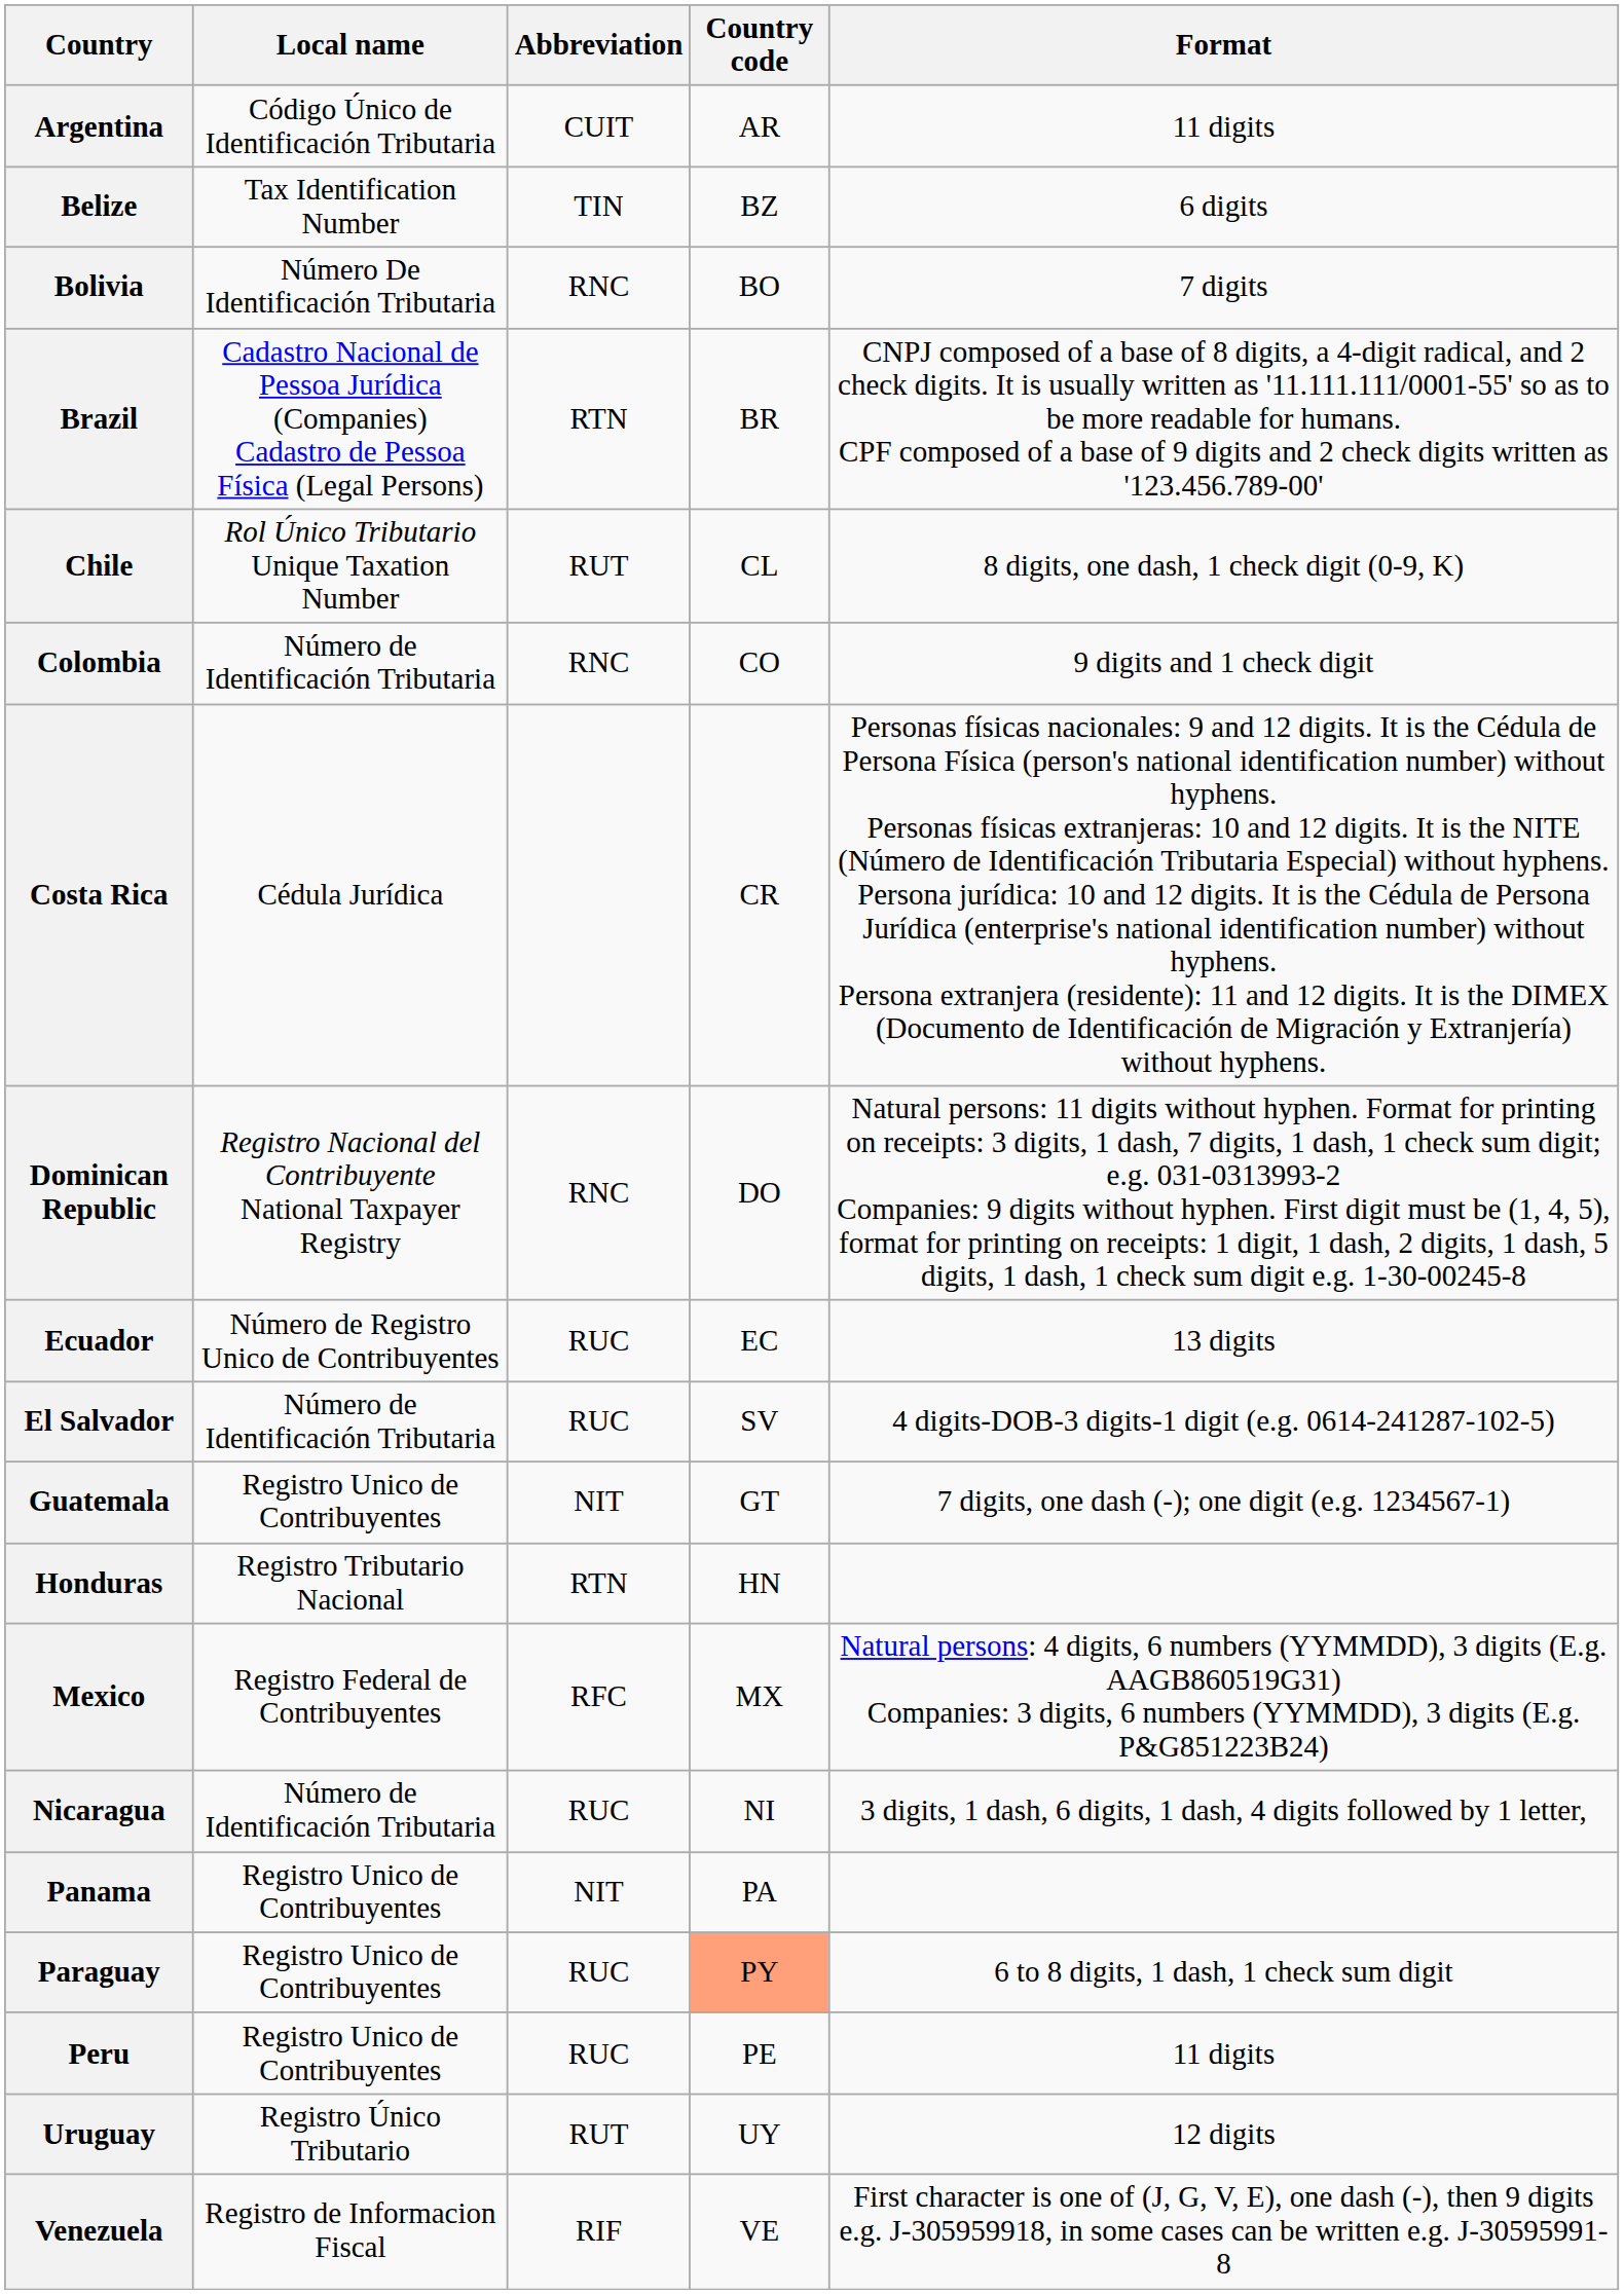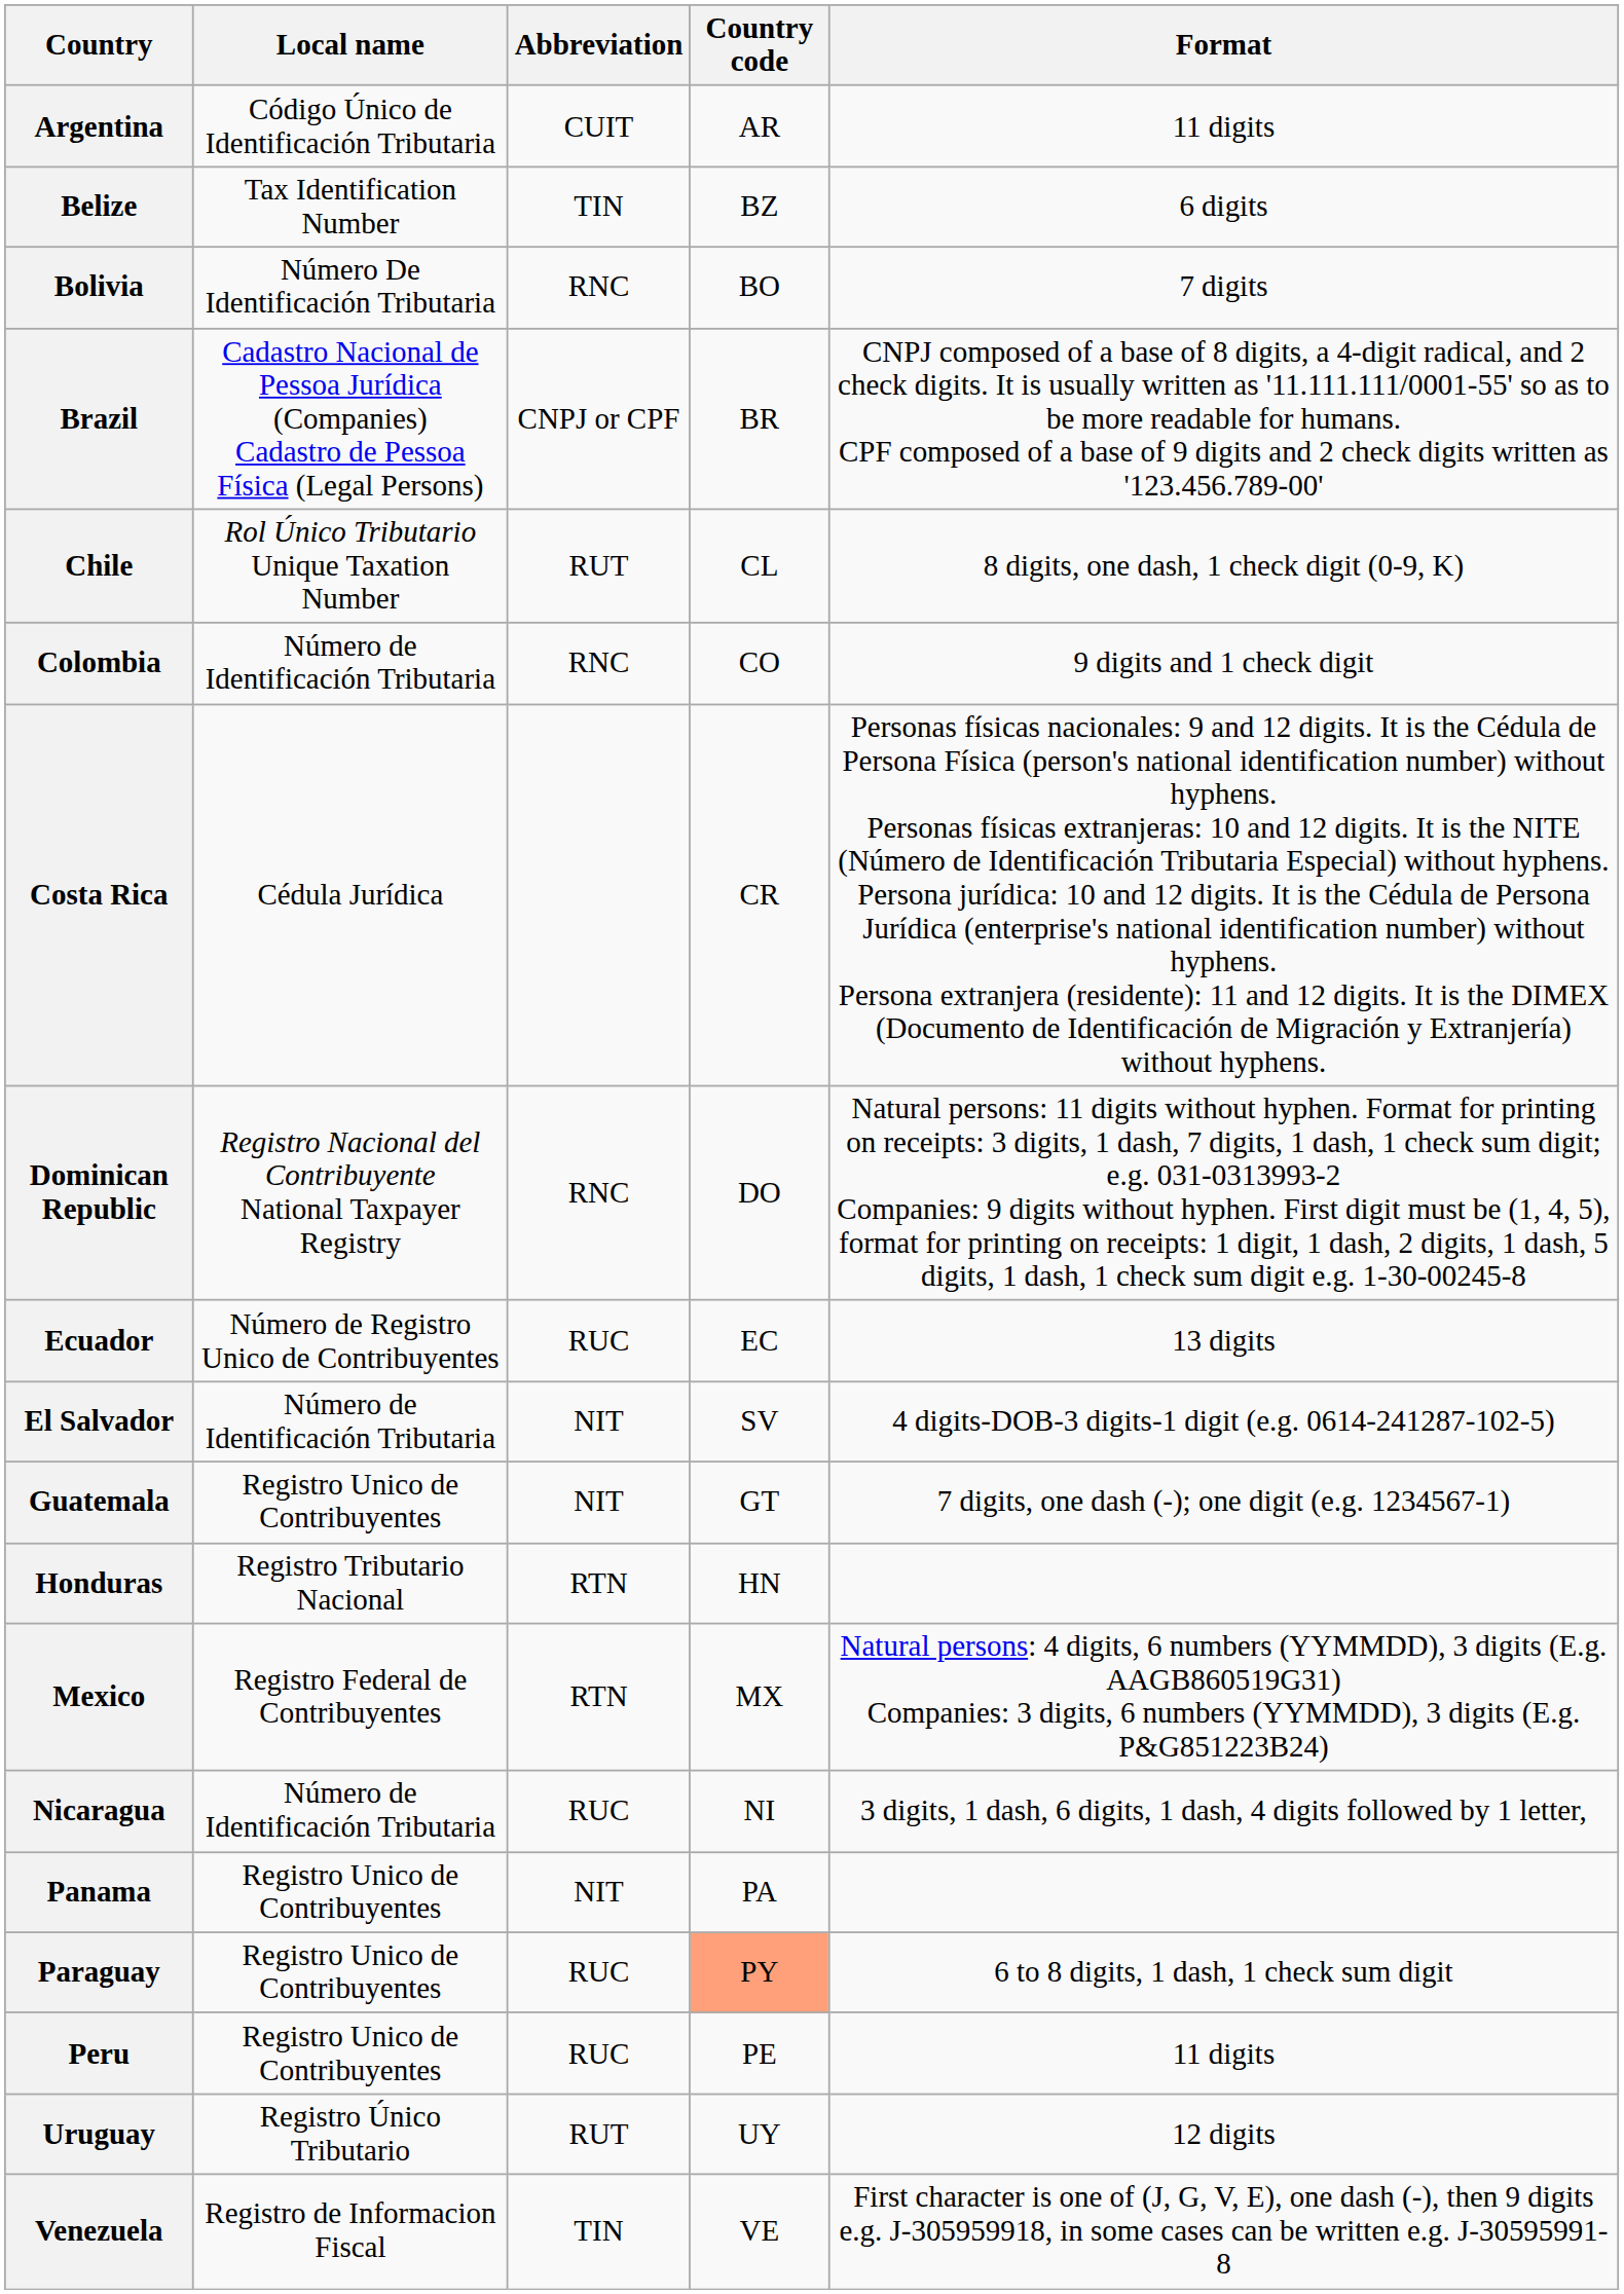Brazil | Abbreviation: RTN -> CNPJ or CPF
El Salvador | Abbreviation: RUC -> NIT
Mexico | Abbreviation: RFC -> RTN
Venezuela | Abbreviation: RIF -> TIN
